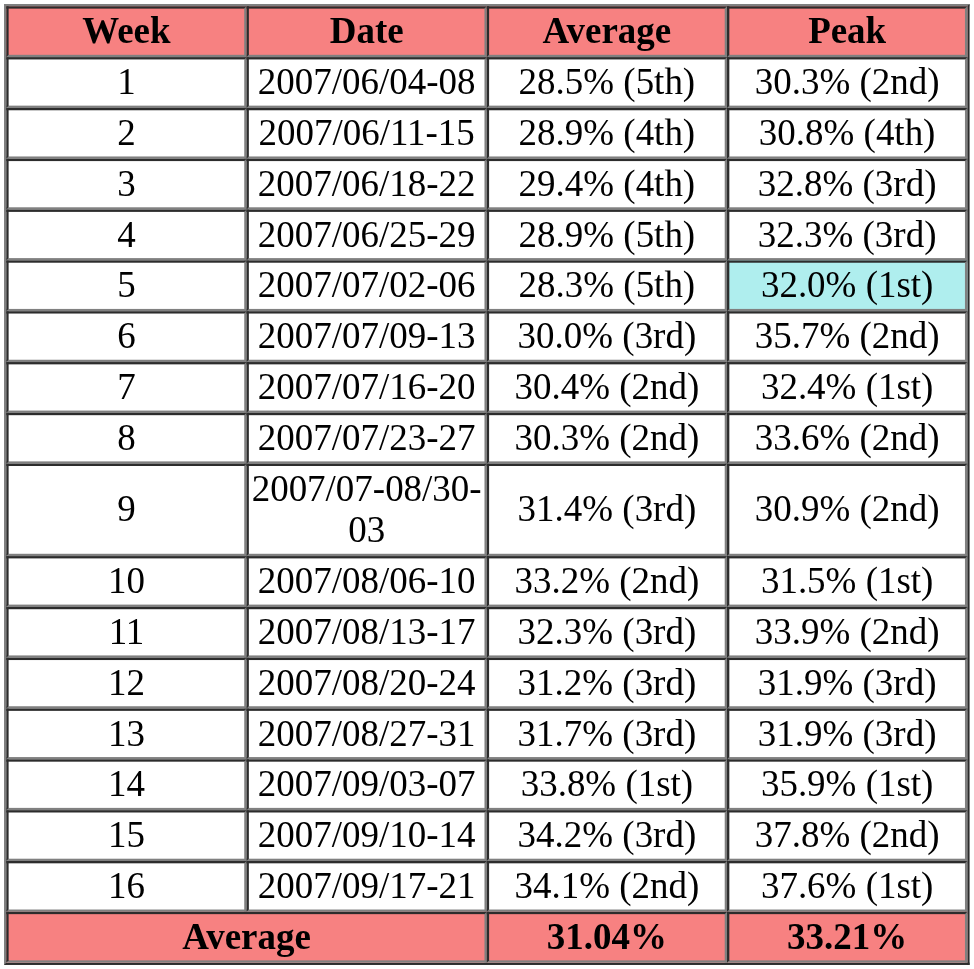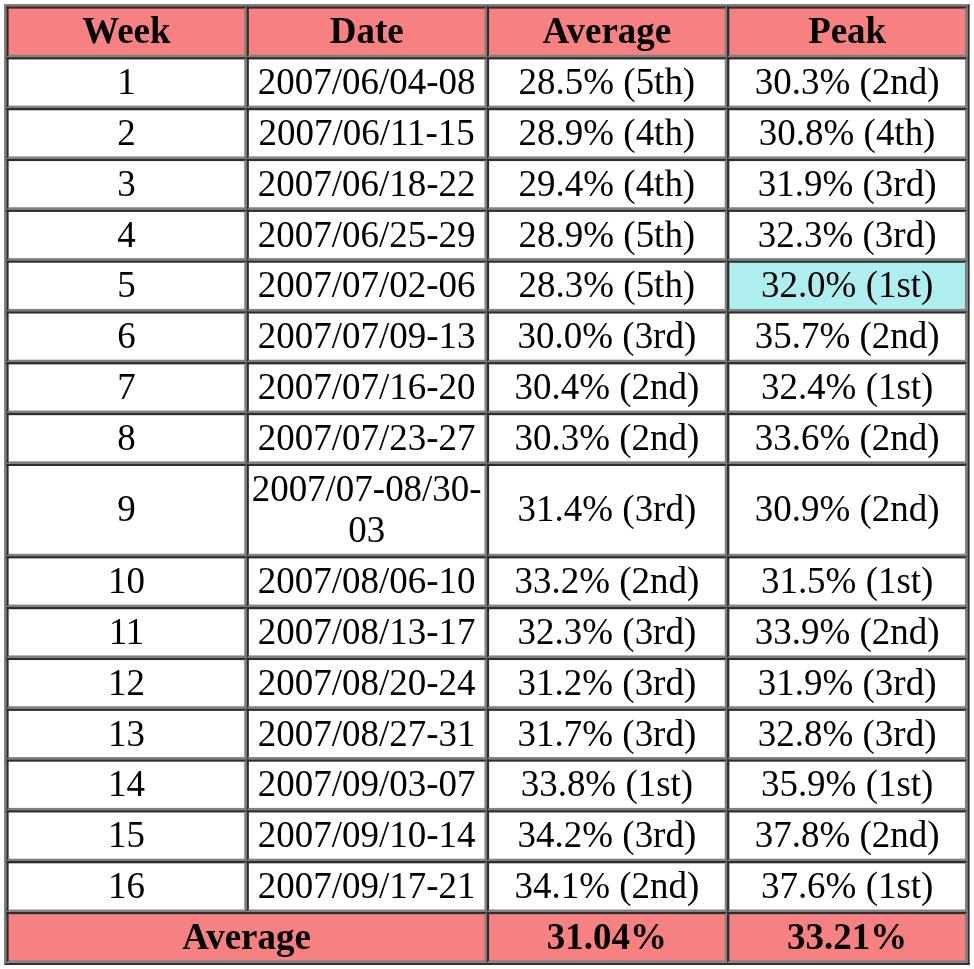29.4% (4th) | Peak: 32.8% (3rd) -> 31.9% (3rd)
31.7% (3rd) | Peak: 31.9% (3rd) -> 32.8% (3rd)
